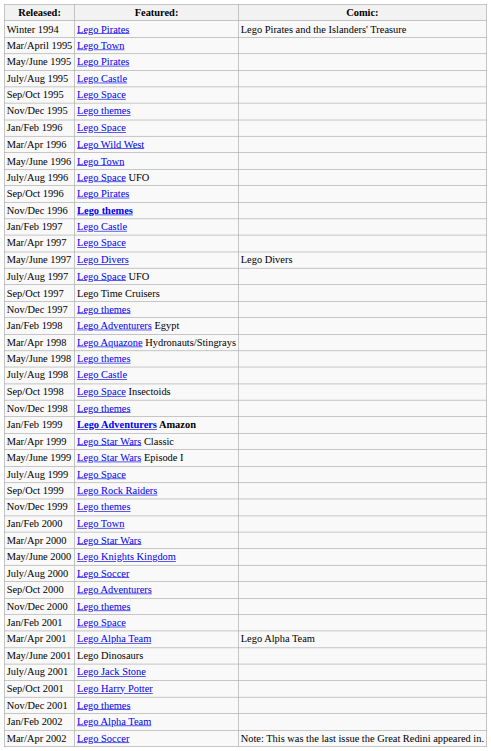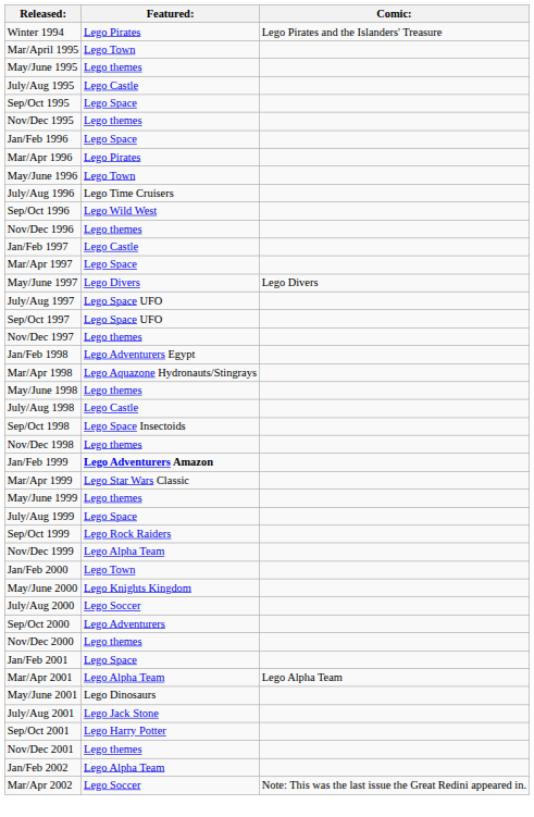May/June 1995 | Featured:: Lego Pirates -> Lego themes
Mar/Apr 1996 | Featured:: Lego Wild West -> Lego Pirates
July/Aug 1996 | Featured:: Lego Space UFO -> Lego Time Cruisers
Sep/Oct 1996 | Featured:: Lego Pirates -> Lego Wild West
Nov/Dec 1996 | Featured:: bold -> normal
Sep/Oct 1997 | Featured:: Lego Time Cruisers -> Lego Space UFO
May/June 1999 | Featured:: Lego Star Wars Episode I -> Lego themes
Nov/Dec 1999 | Featured:: Lego themes -> Lego Alpha Team
- row: Mar/Apr 2000 | Lego Star Wars
